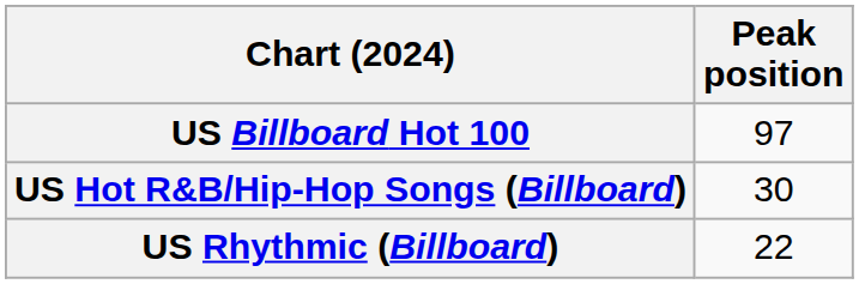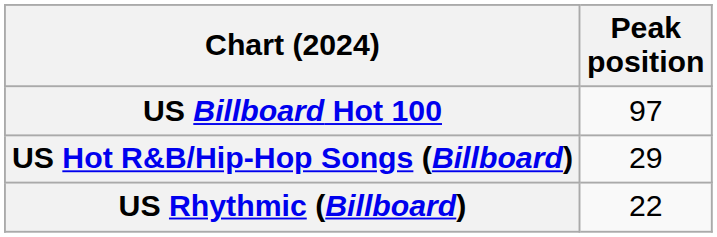US Hot R&B/Hip-Hop Songs (Billboard) | Peak position: 30 -> 29
